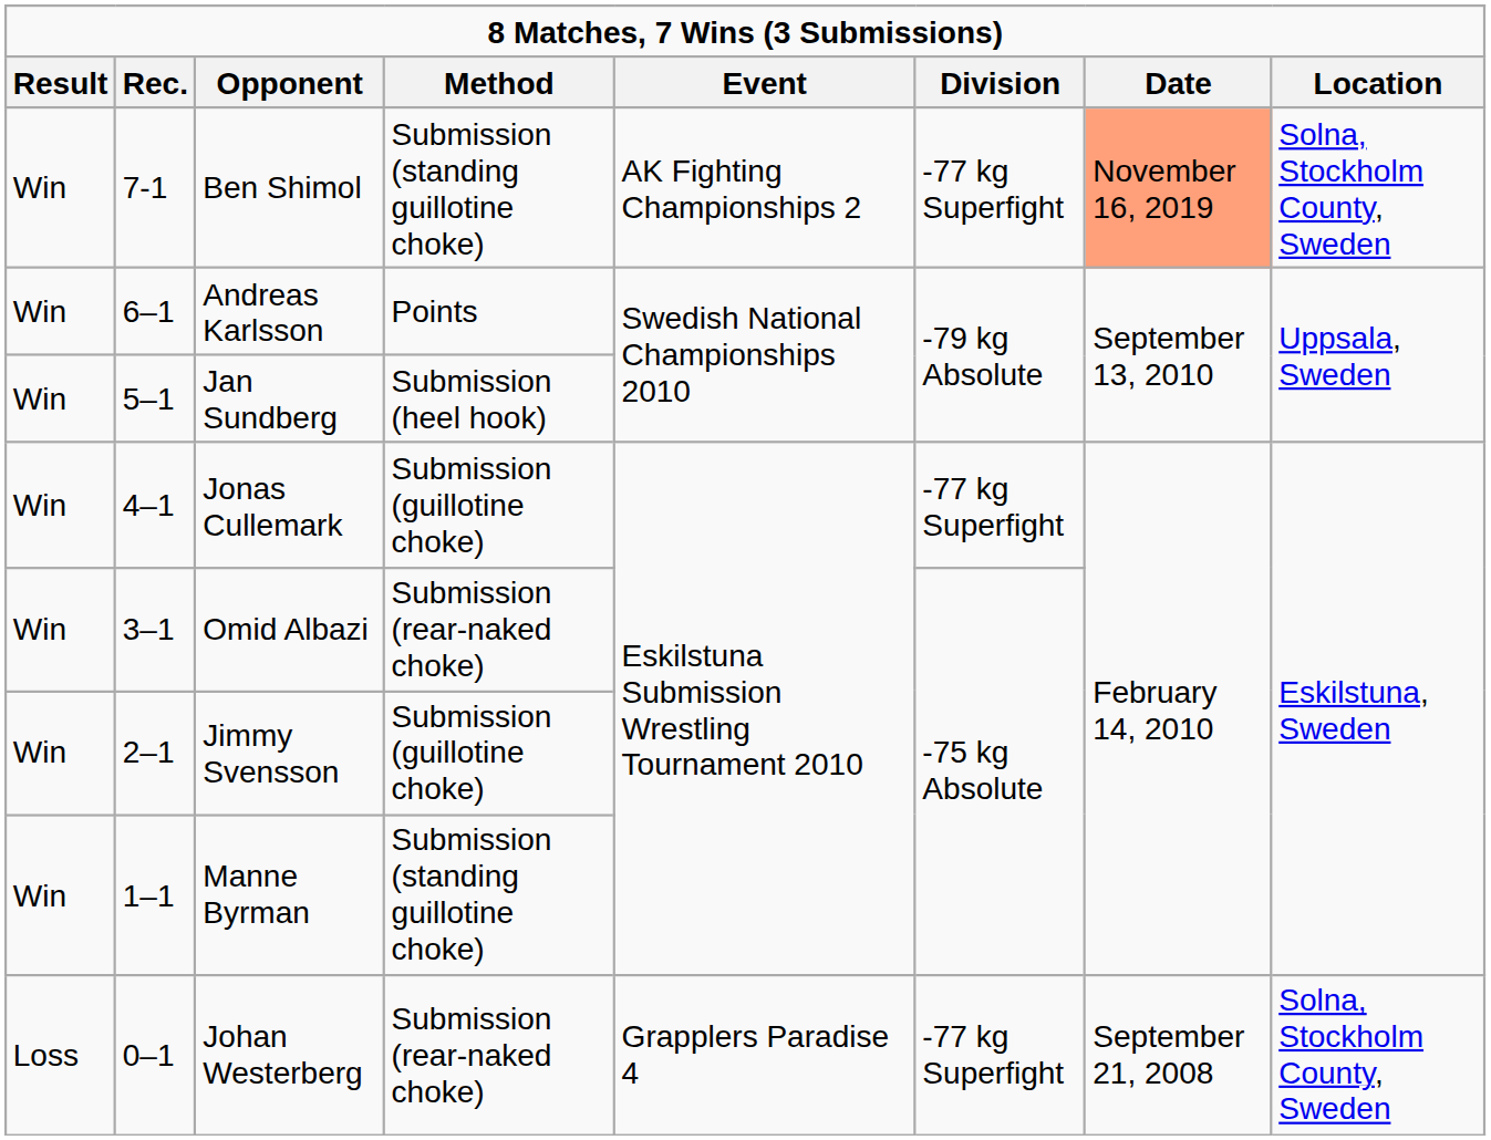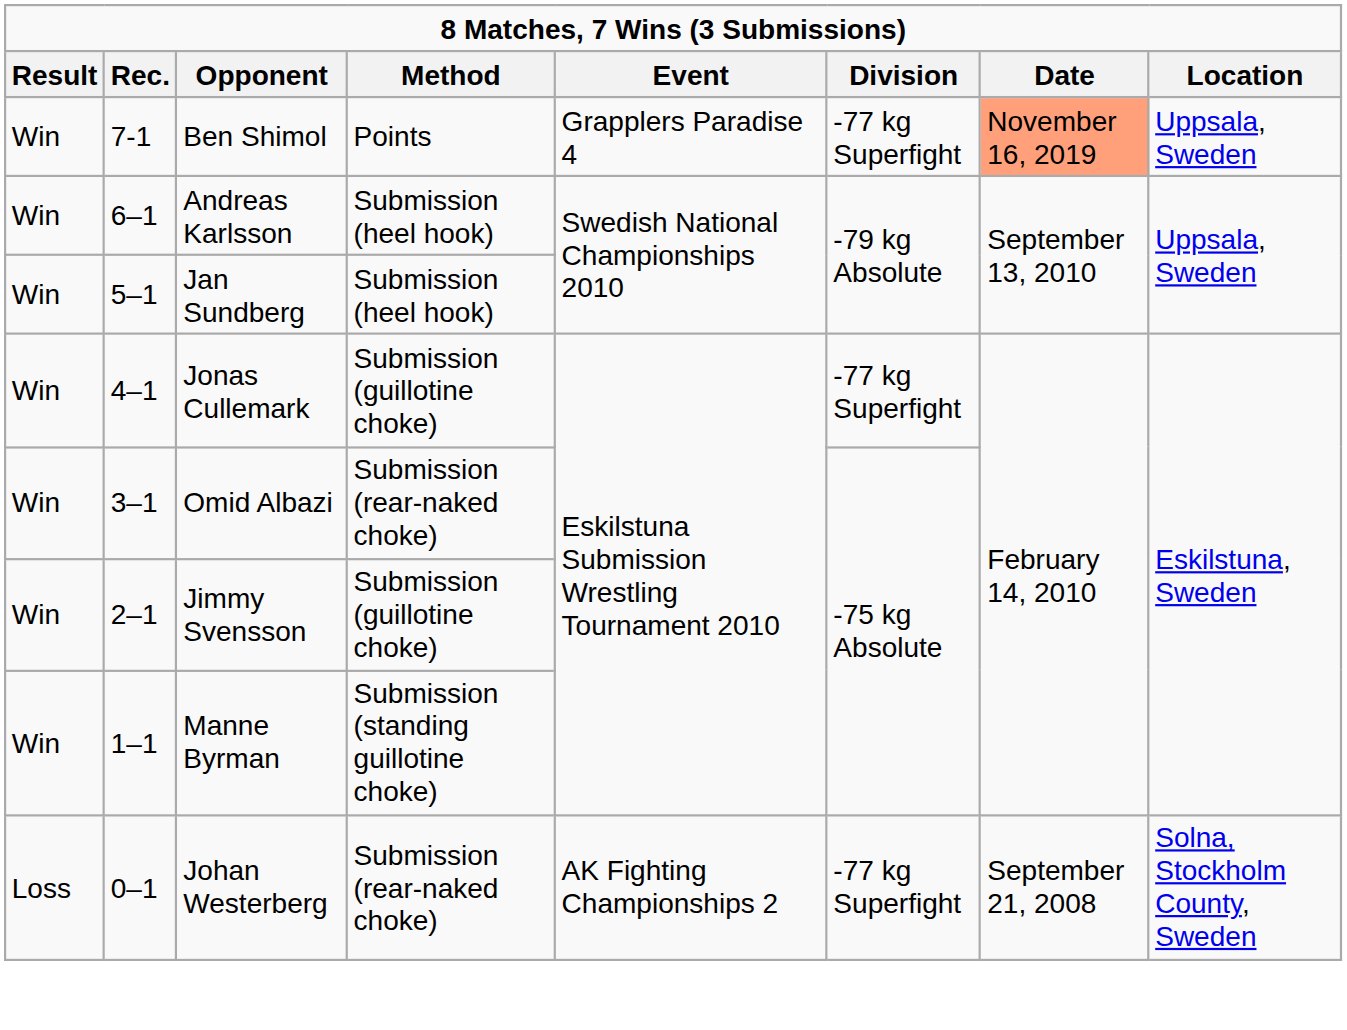Ben Shimol | Method: Submission (standing guillotine choke) -> Points
Ben Shimol | Event: AK Fighting Championships 2 -> Grapplers Paradise 4
Ben Shimol | Location: Solna, Stockholm County, Sweden -> Uppsala, Sweden
Andreas Karlsson | Method: Points -> Submission (heel hook)
Johan Westerberg | Event: Grapplers Paradise 4 -> AK Fighting Championships 2
